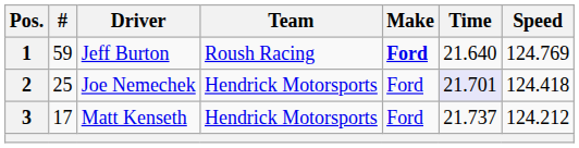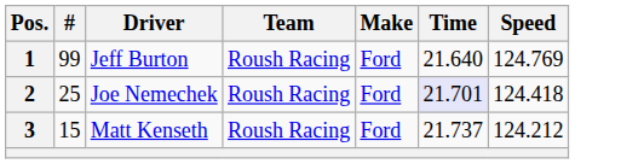1 | #: 59 -> 99
1 | Make: bold -> normal
2 | Team: Hendrick Motorsports -> Roush Racing
3 | #: 17 -> 15
3 | Team: Hendrick Motorsports -> Roush Racing
